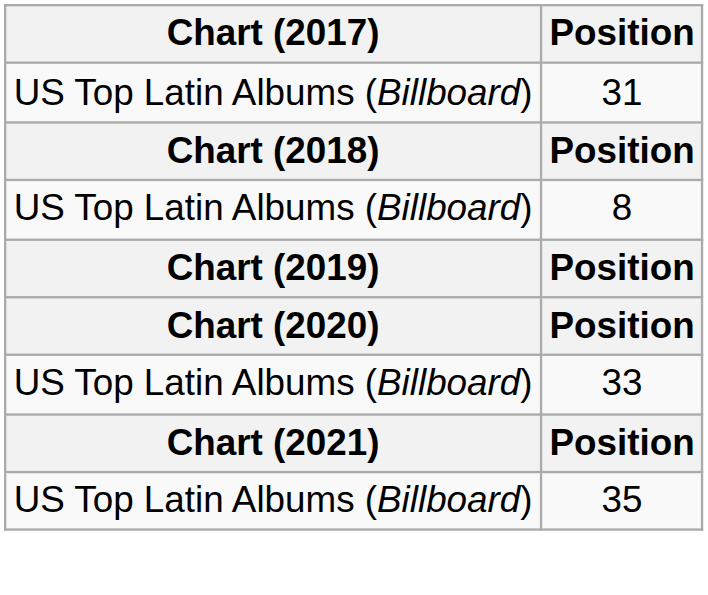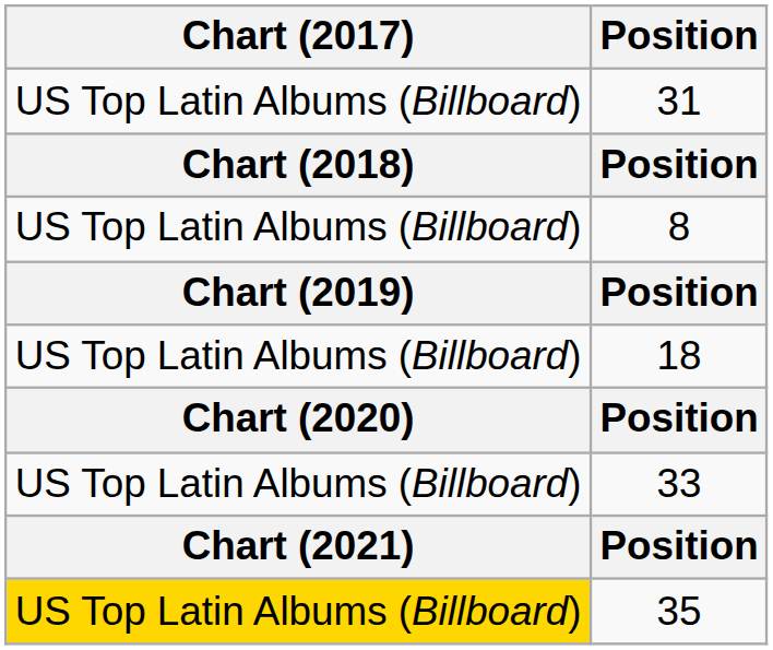+ row: US Top Latin Albums (Billboard) | 18
35 | Chart (2017): no background -> gold background
